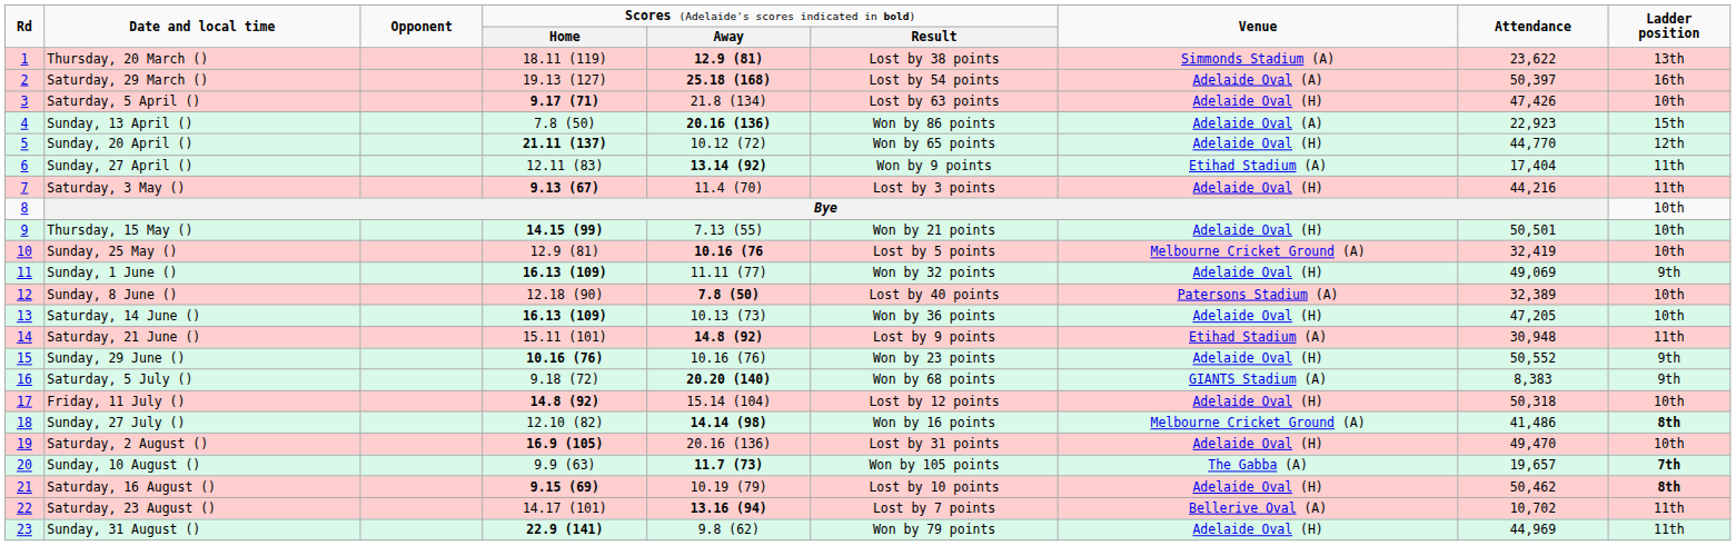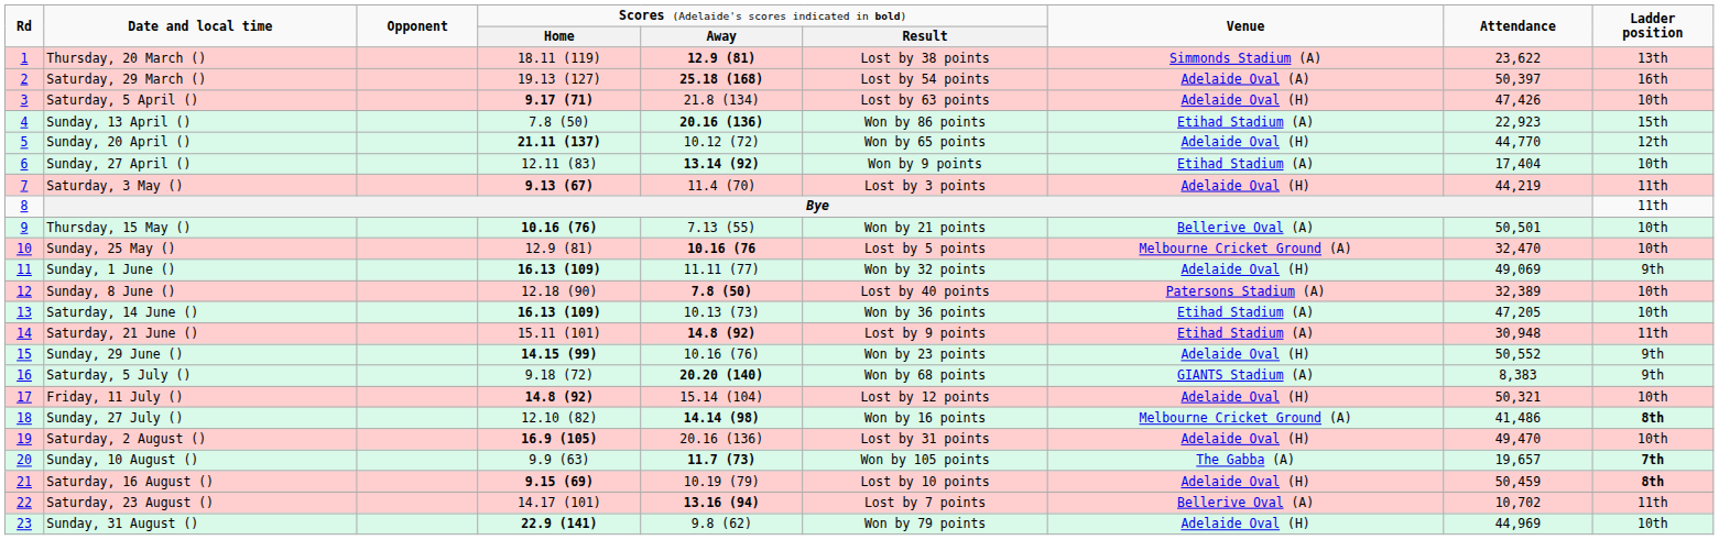Sunday, 13 April () | column 7: Adelaide Oval (A) -> Etihad Stadium (A)
Sunday, 27 April () | column 9: 11th -> 10th
Saturday, 3 May () | column 8: 44,216 -> 44,219
Bye | column 9: 10th -> 11th
Thursday, 15 May () | column 4: 14.15 (99) -> 10.16 (76)
Thursday, 15 May () | column 7: Adelaide Oval (H) -> Bellerive Oval (A)
Sunday, 25 May () | column 8: 32,419 -> 32,470
Saturday, 14 June () | column 7: Adelaide Oval (H) -> Etihad Stadium (A)
Sunday, 29 June () | column 4: 10.16 (76) -> 14.15 (99)
Friday, 11 July () | column 8: 50,318 -> 50,321
Saturday, 16 August () | column 8: 50,462 -> 50,459
Sunday, 31 August () | column 9: 11th -> 10th
